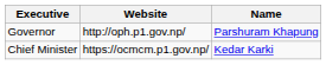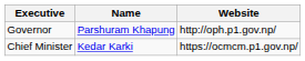columns swapped: Name <-> Website
